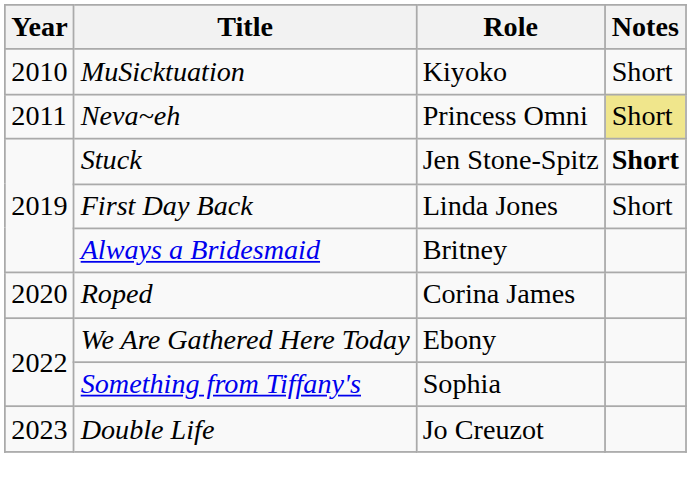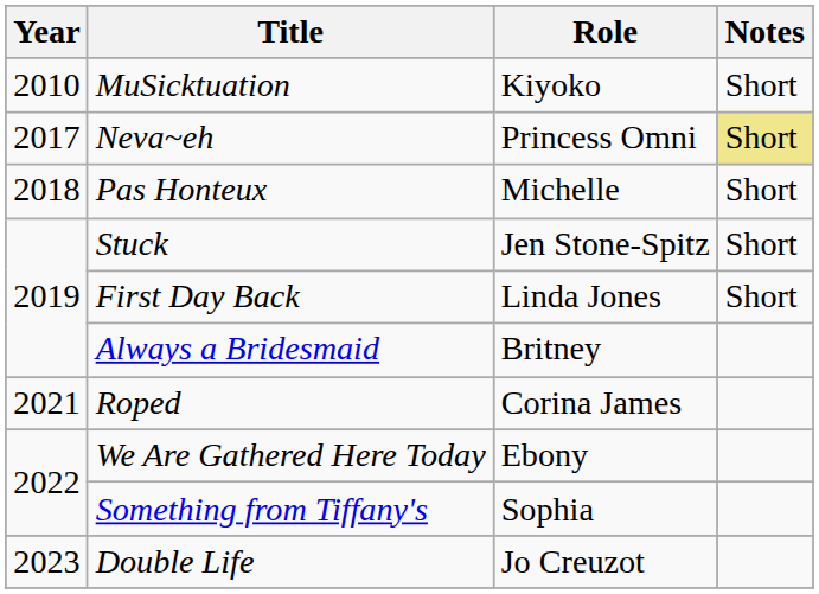Neva~eh | Year: 2011 -> 2017
+ row: 2018 | Pas Honteux | Michelle | Short
Stuck | Notes: bold -> normal
Roped | Year: 2020 -> 2021
